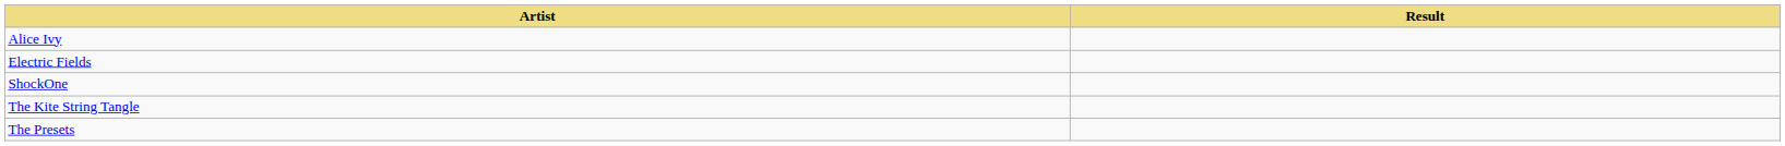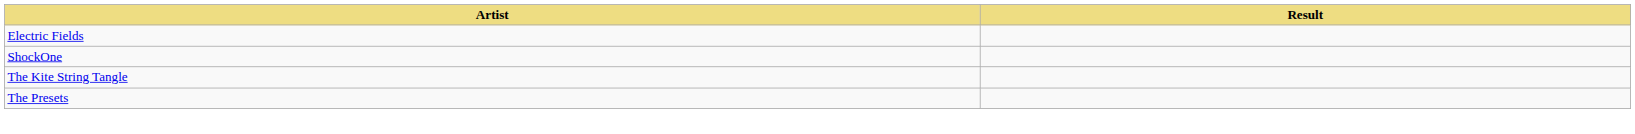- row: Alice Ivy
